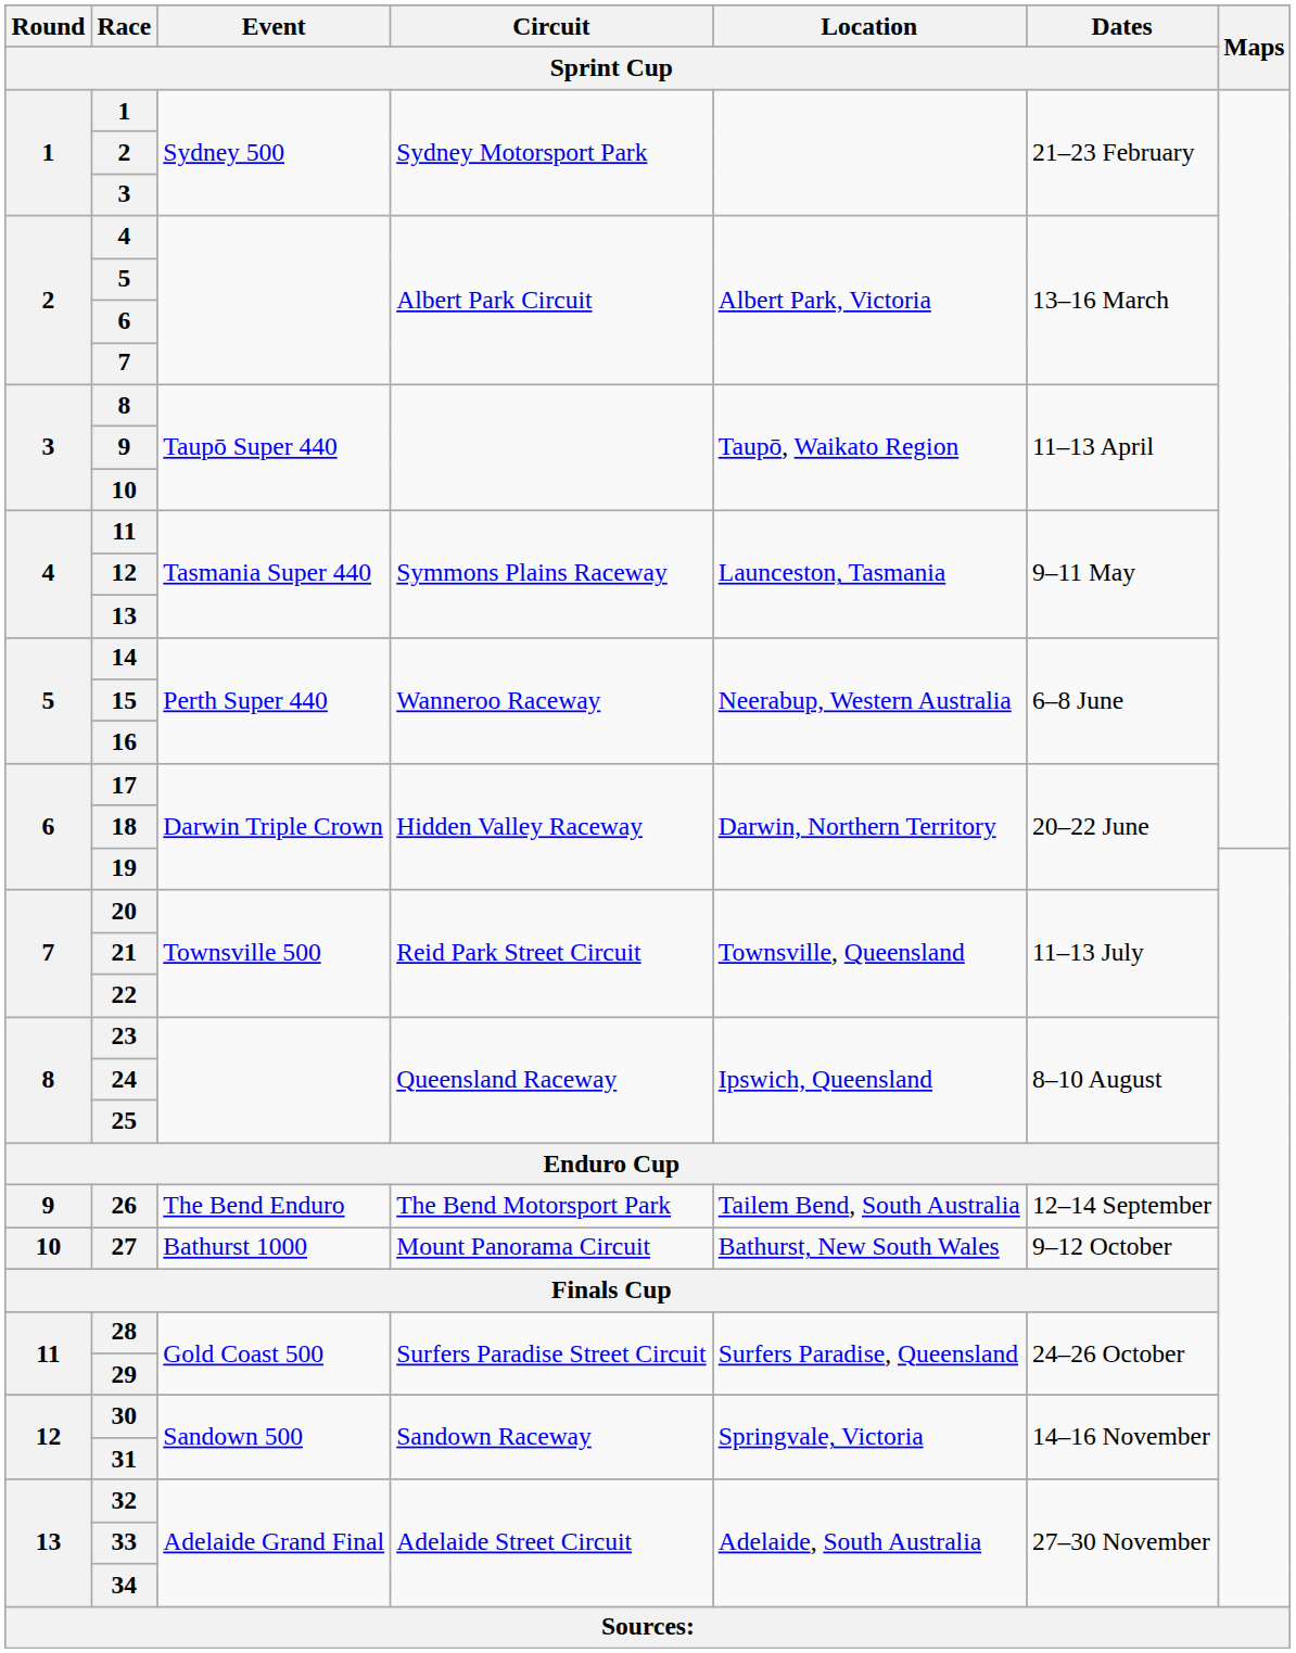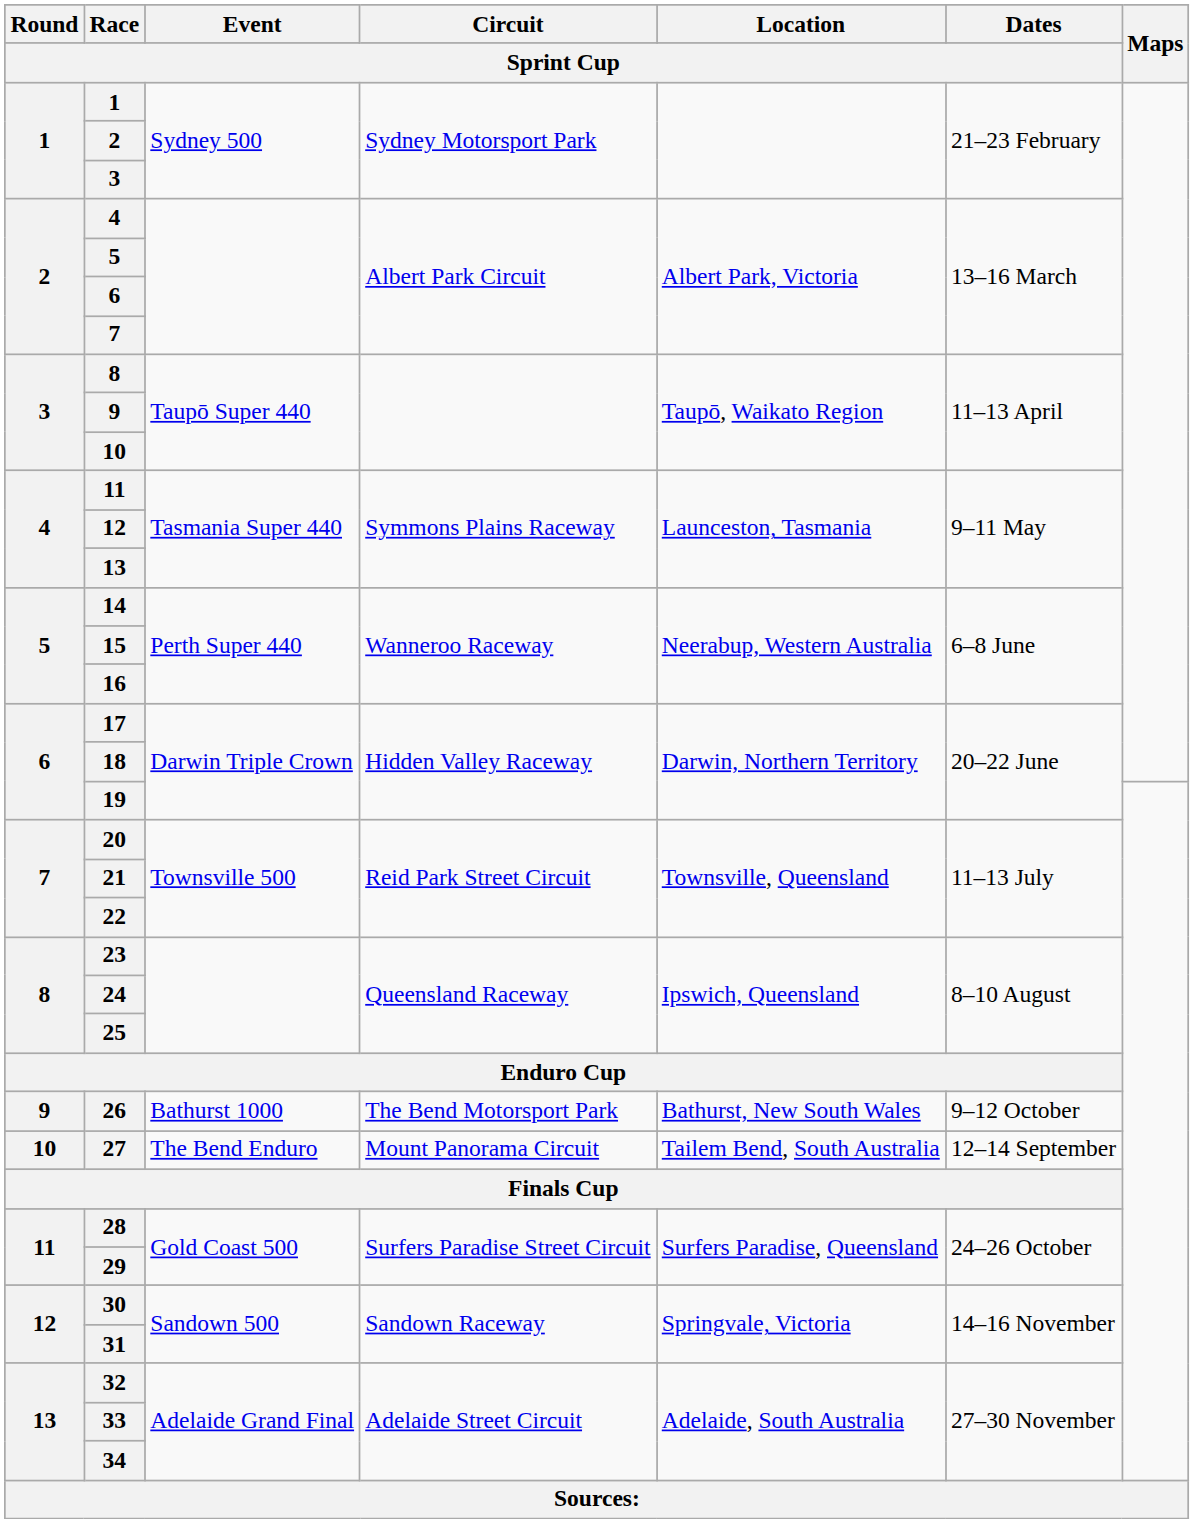The Bend Motorsport Park | Event / Sprint Cup: The Bend Enduro -> Bathurst 1000
The Bend Motorsport Park | Location / Sprint Cup: Tailem Bend, South Australia -> Bathurst, New South Wales
The Bend Motorsport Park | Dates / Sprint Cup: 12–14 September -> 9–12 October
Mount Panorama Circuit | Event / Sprint Cup: Bathurst 1000 -> The Bend Enduro
Mount Panorama Circuit | Location / Sprint Cup: Bathurst, New South Wales -> Tailem Bend, South Australia
Mount Panorama Circuit | Dates / Sprint Cup: 9–12 October -> 12–14 September
